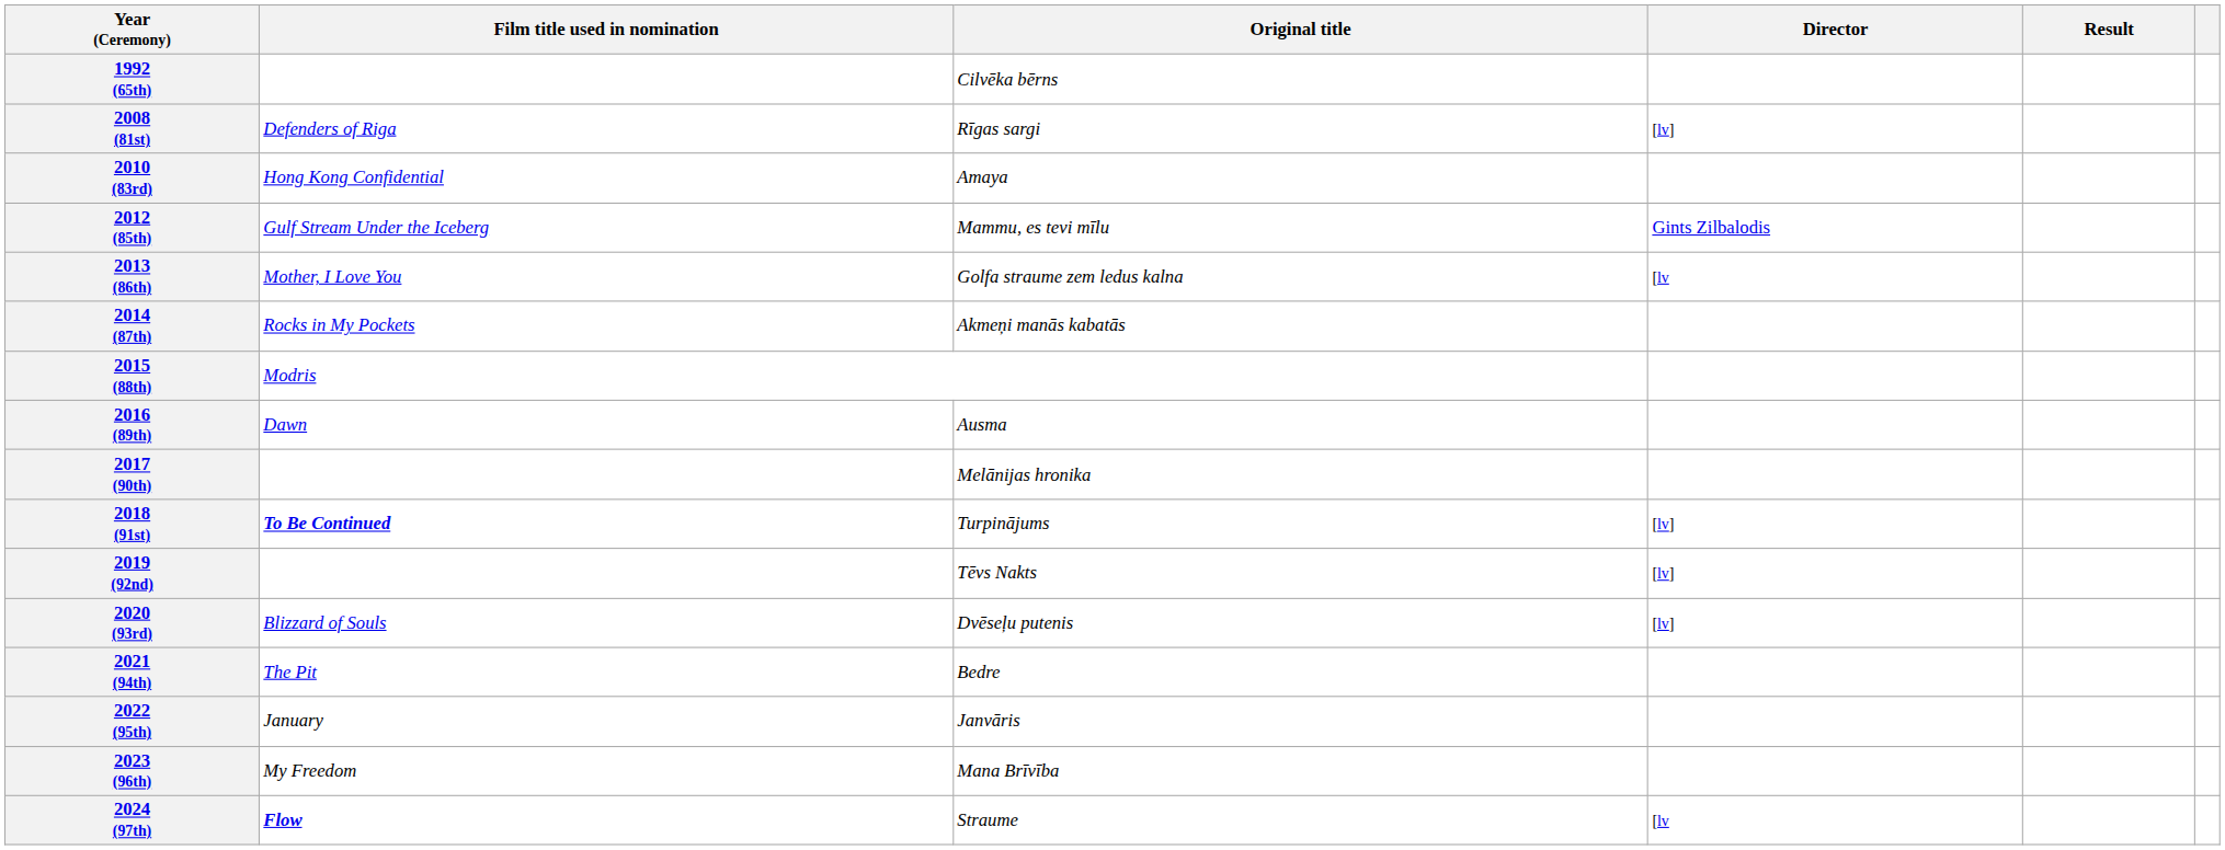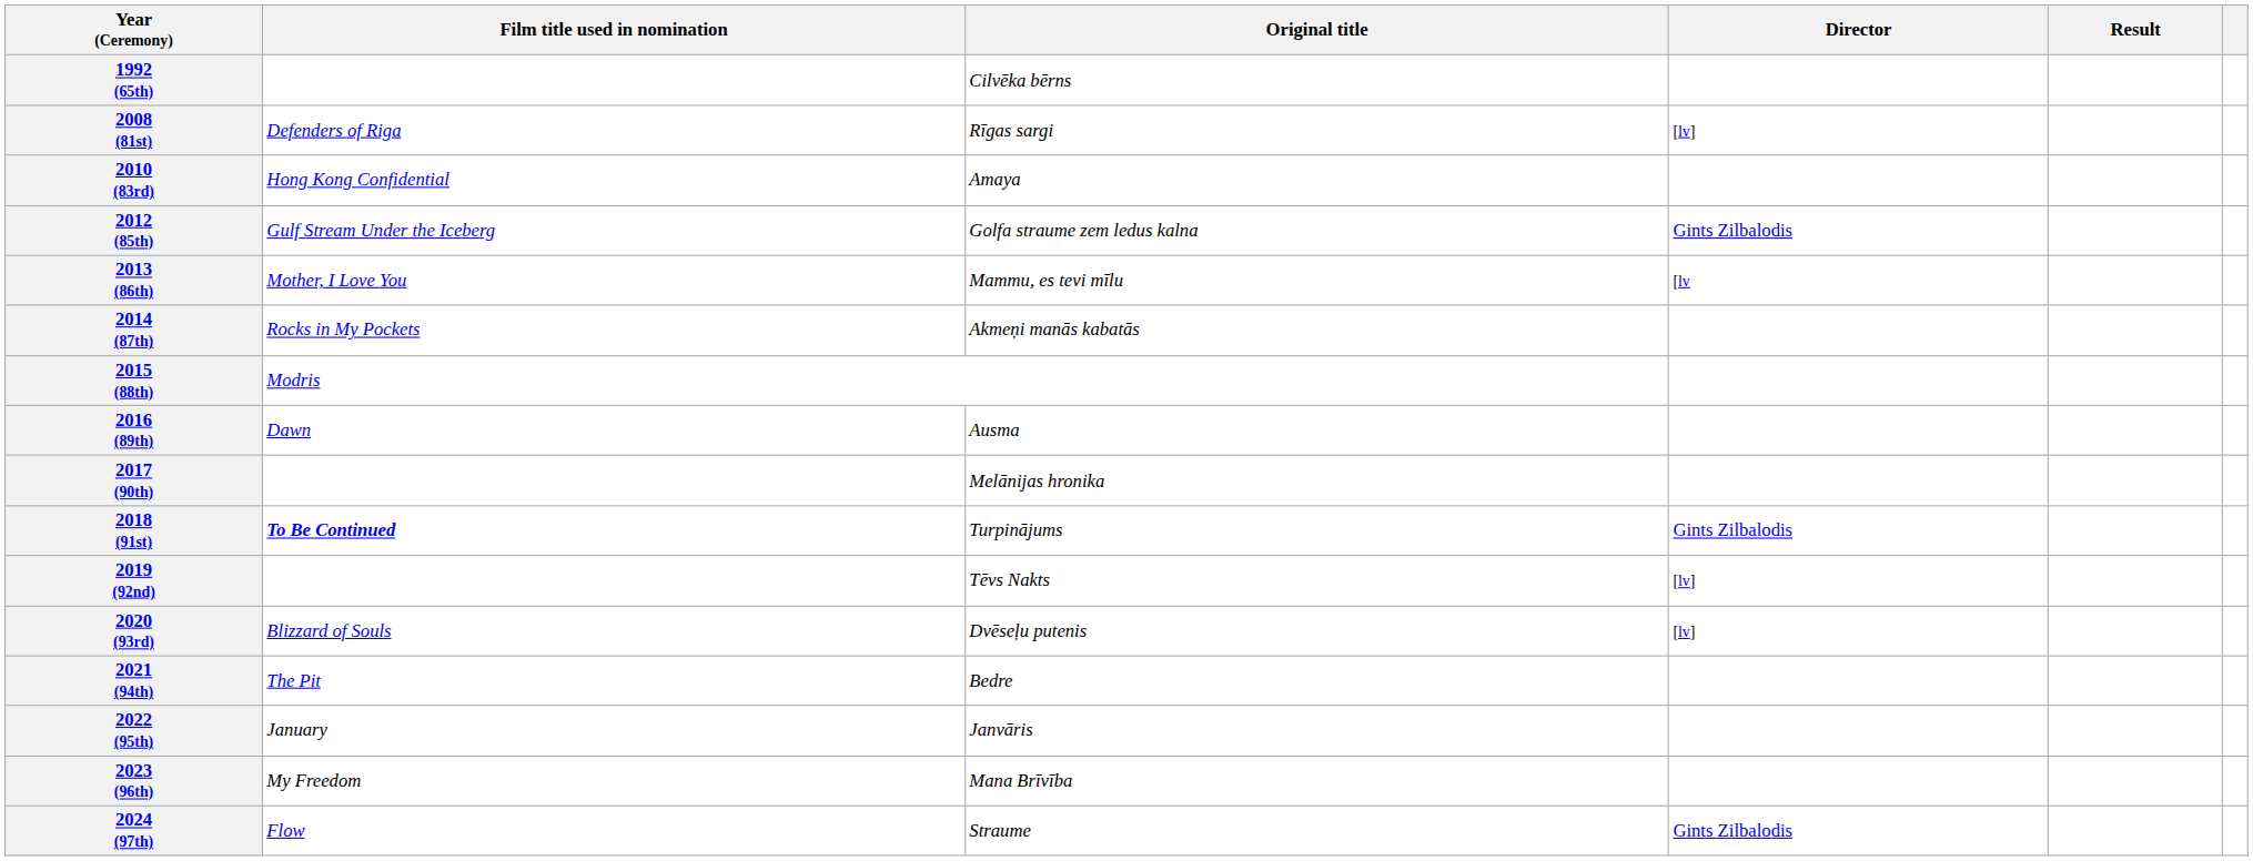2012 (85th) | Original title: Mammu, es tevi mīlu -> Golfa straume zem ledus kalna
2013 (86th) | Original title: Golfa straume zem ledus kalna -> Mammu, es tevi mīlu
2018 (91st) | Director: [lv] -> Gints Zilbalodis
2024 (97th) | Film title used in nomination: bold -> normal
2024 (97th) | Director: [lv -> Gints Zilbalodis
